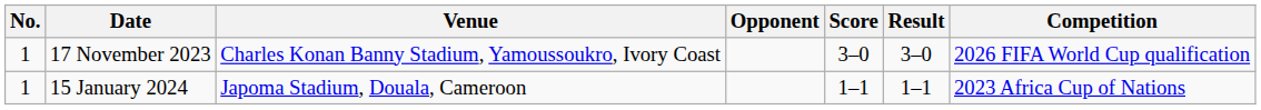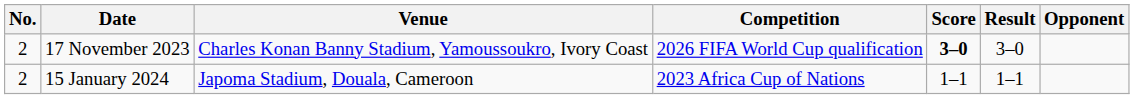columns swapped: Opponent <-> Competition
17 November 2023 | No.: 1 -> 2
17 November 2023 | Score: normal -> bold
15 January 2024 | No.: 1 -> 2
